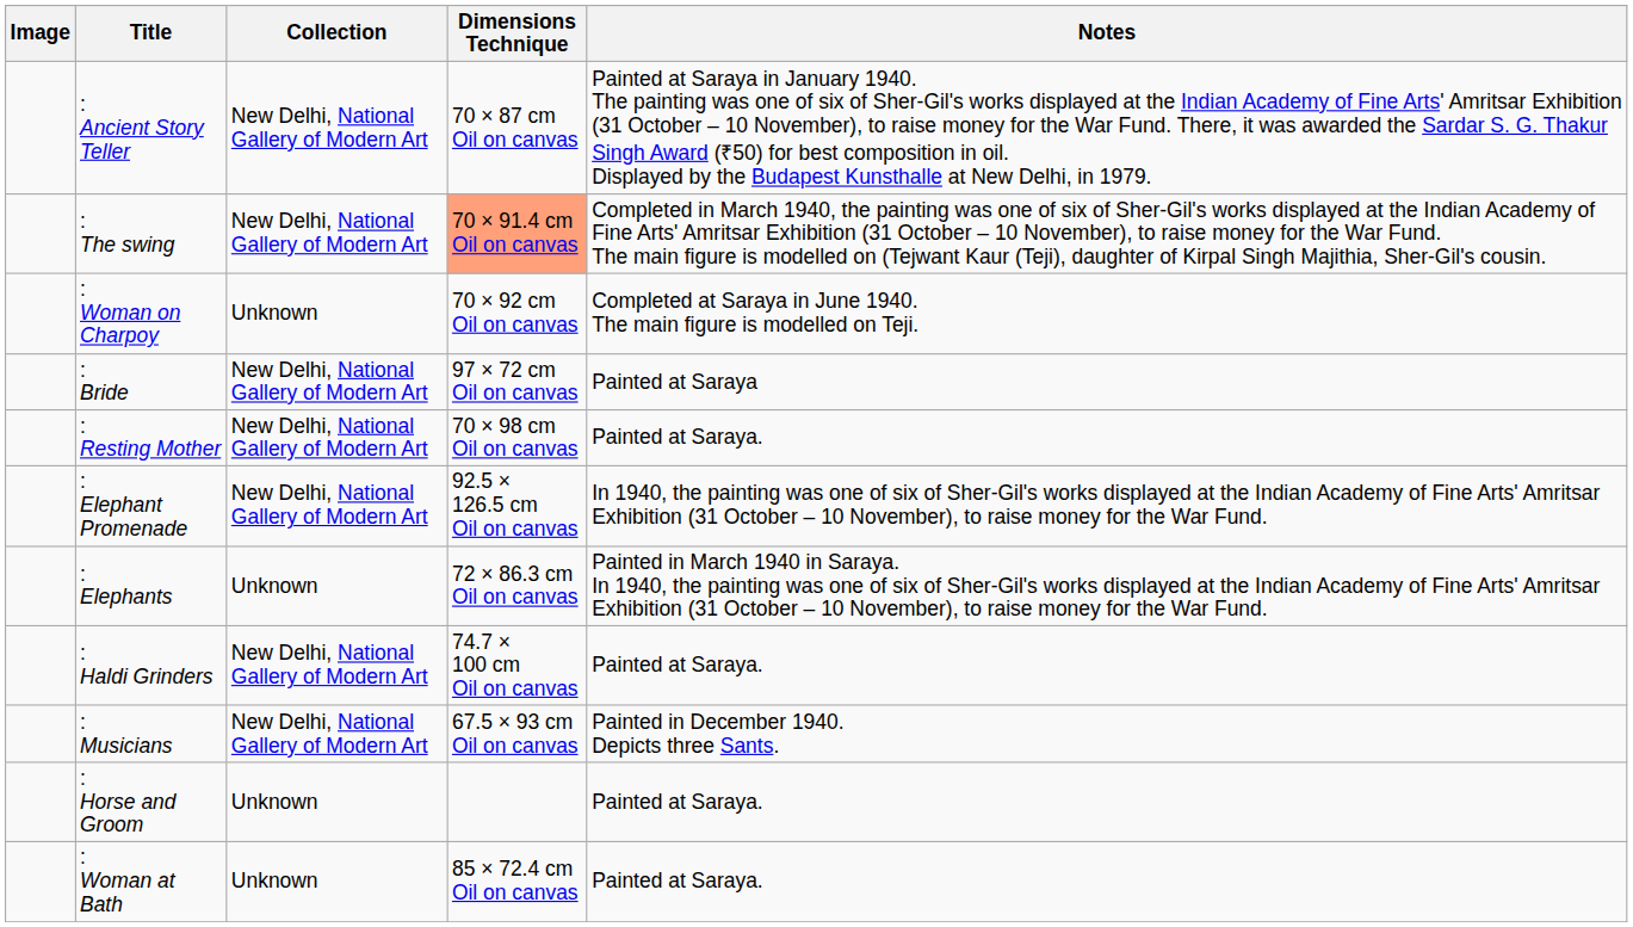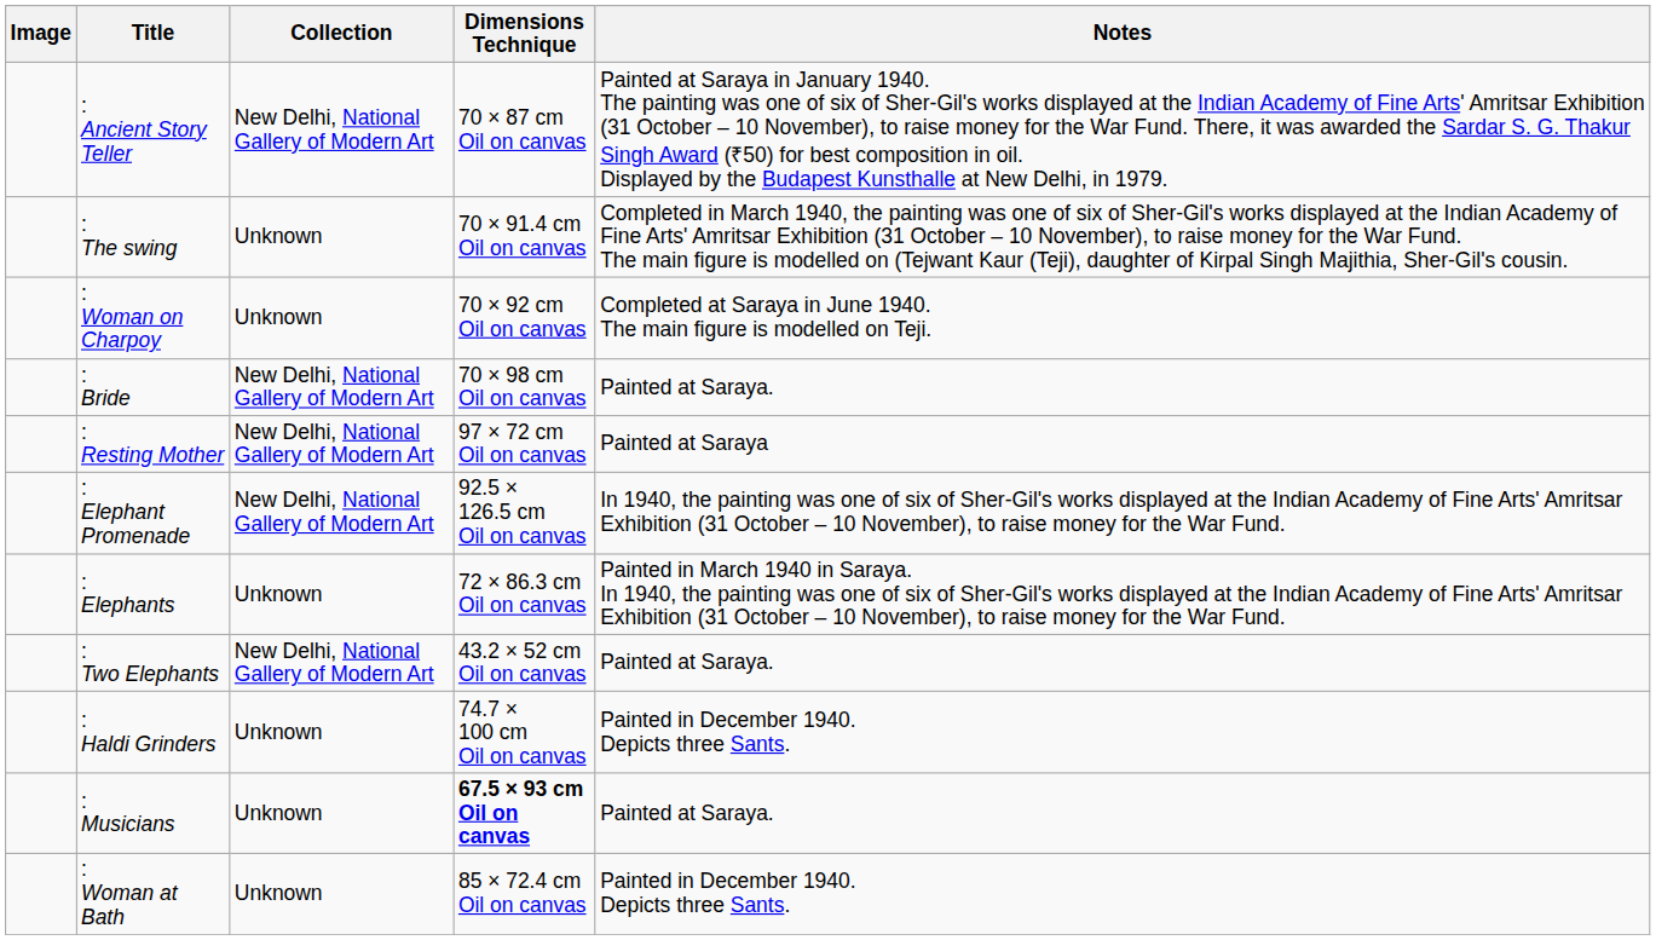: The swing | Collection: New Delhi, National Gallery of Modern Art -> Unknown
: The swing | Dimensions Technique: lightsalmon background -> no background
: Bride | Dimensions Technique: 97 × 72 cm Oil on canvas -> 70 × 98 cm Oil on canvas
: Bride | Notes: Painted at Saraya -> Painted at Saraya.
: Resting Mother | Dimensions Technique: 70 × 98 cm Oil on canvas -> 97 × 72 cm Oil on canvas
: Resting Mother | Notes: Painted at Saraya. -> Painted at Saraya
+ row: : Two Elephants | New Delhi, National Gallery of Modern Art | 43.2 × 52 cm Oil on canvas | Painted at Saraya.
: Haldi Grinders | Collection: New Delhi, National Gallery of Modern Art -> Unknown
: Haldi Grinders | Notes: Painted at Saraya. -> Painted in December 1940. Depicts three Sants.
: Musicians | Collection: New Delhi, National Gallery of Modern Art -> Unknown
: Musicians | Dimensions Technique: normal -> bold
: Musicians | Notes: Painted in December 1940. Depicts three Sants. -> Painted at Saraya.
- row: : Horse and Groom | Unknown | Painted at Saraya.
: Woman at Bath | Notes: Painted at Saraya. -> Painted in December 1940. Depicts three Sants.
